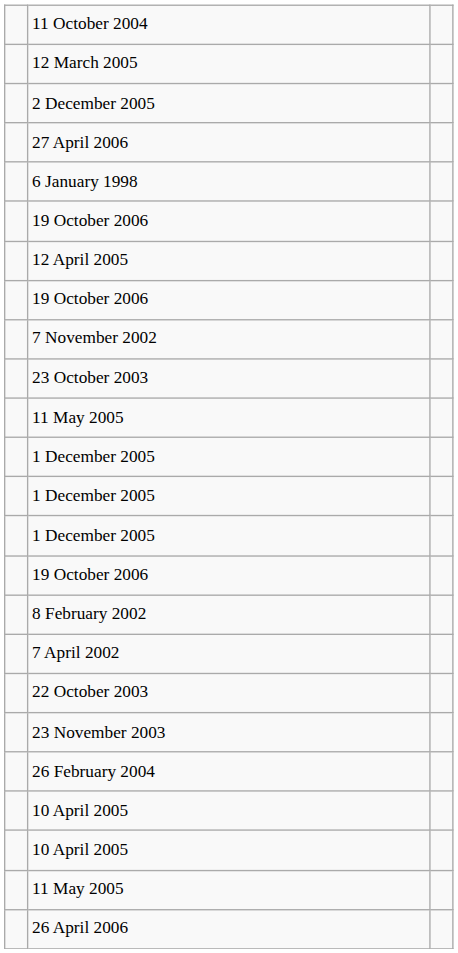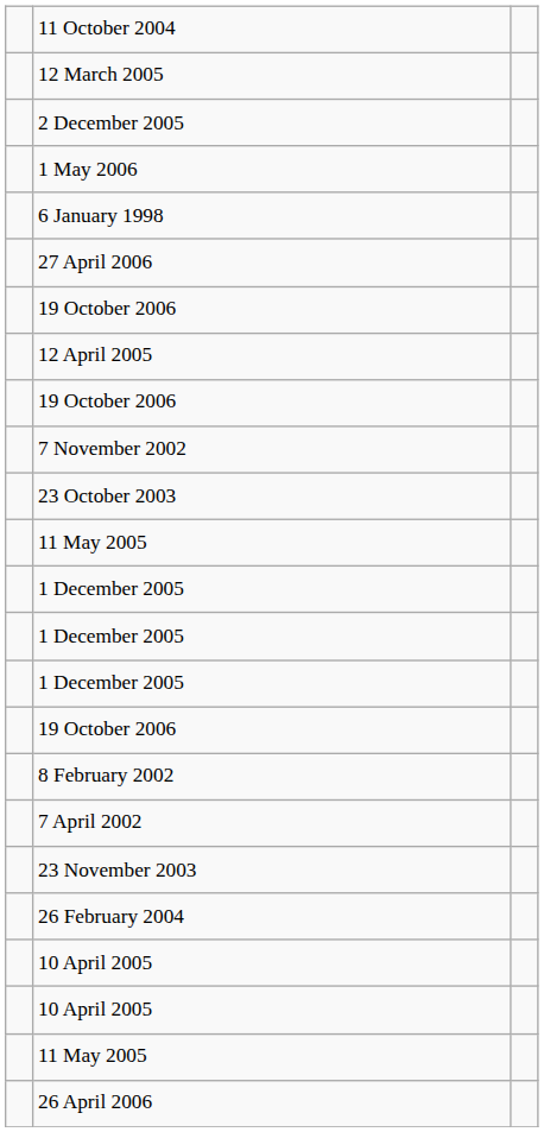+ row: 1 May 2006
rows swapped: 6 January 1998 <-> 27 April 2006
- row: 22 October 2003
